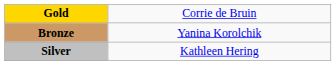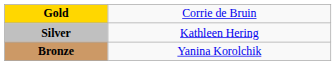rows swapped: Silver <-> Bronze
